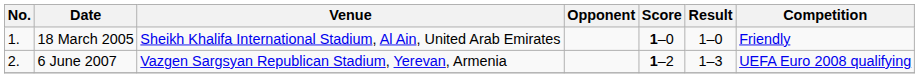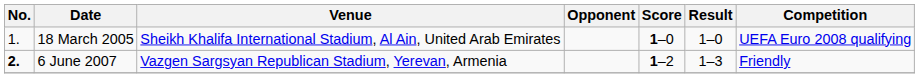18 March 2005 | Competition: Friendly -> UEFA Euro 2008 qualifying
6 June 2007 | No.: normal -> bold
6 June 2007 | Competition: UEFA Euro 2008 qualifying -> Friendly
